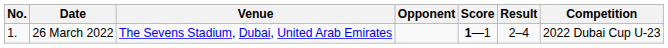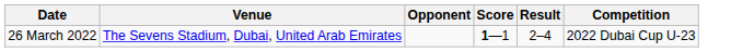- column: No. | 1.
